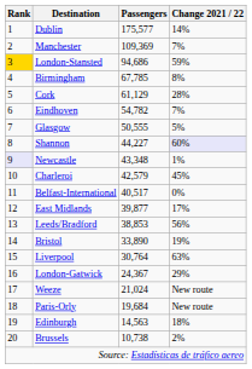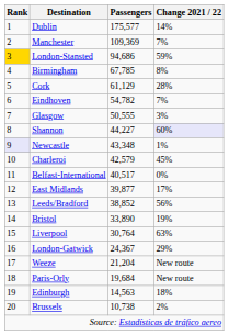Glasgow | Change 2021 / 22: 5% -> 3%
Leeds/Bradford | Passengers: 38,853 -> 38,852
Weeze | Passengers: 21,024 -> 21,204
